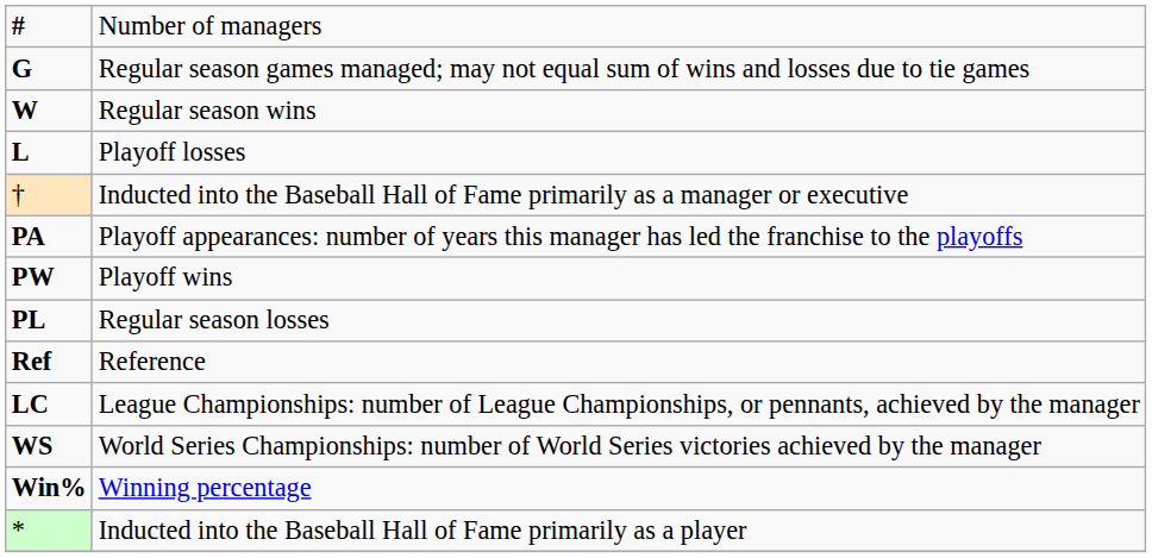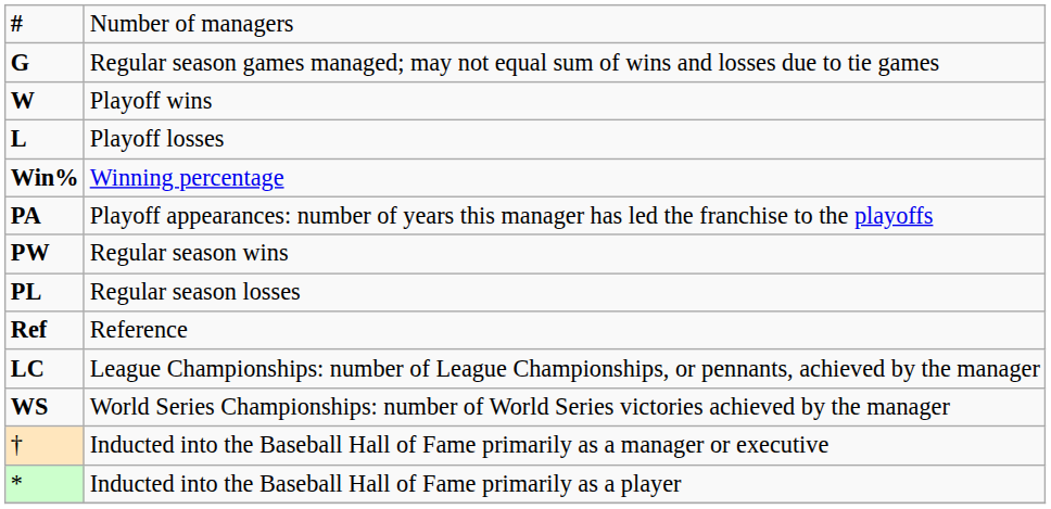W | column 2: Regular season wins -> Playoff wins
rows swapped: Win% <-> †
PW | column 2: Playoff wins -> Regular season wins
